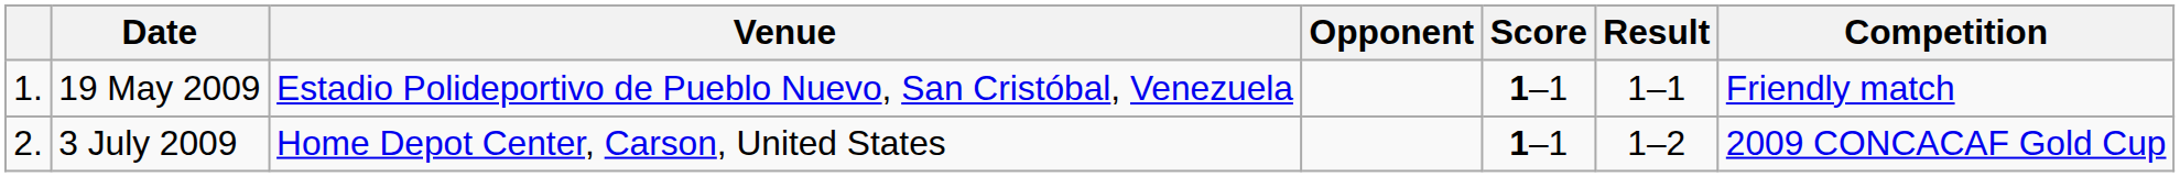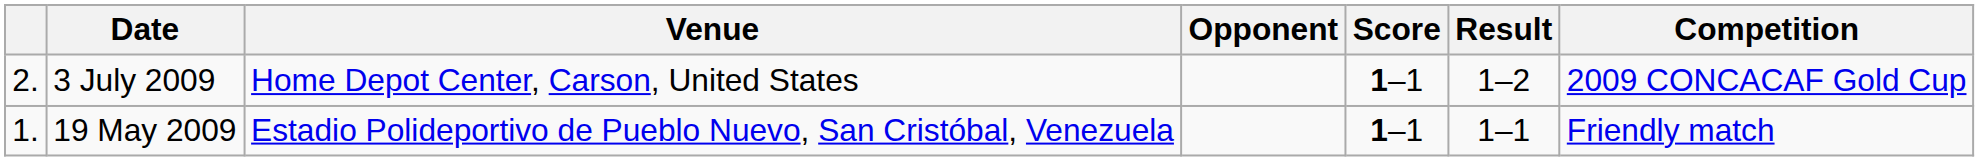rows swapped: 19 May 2009 <-> 3 July 2009
